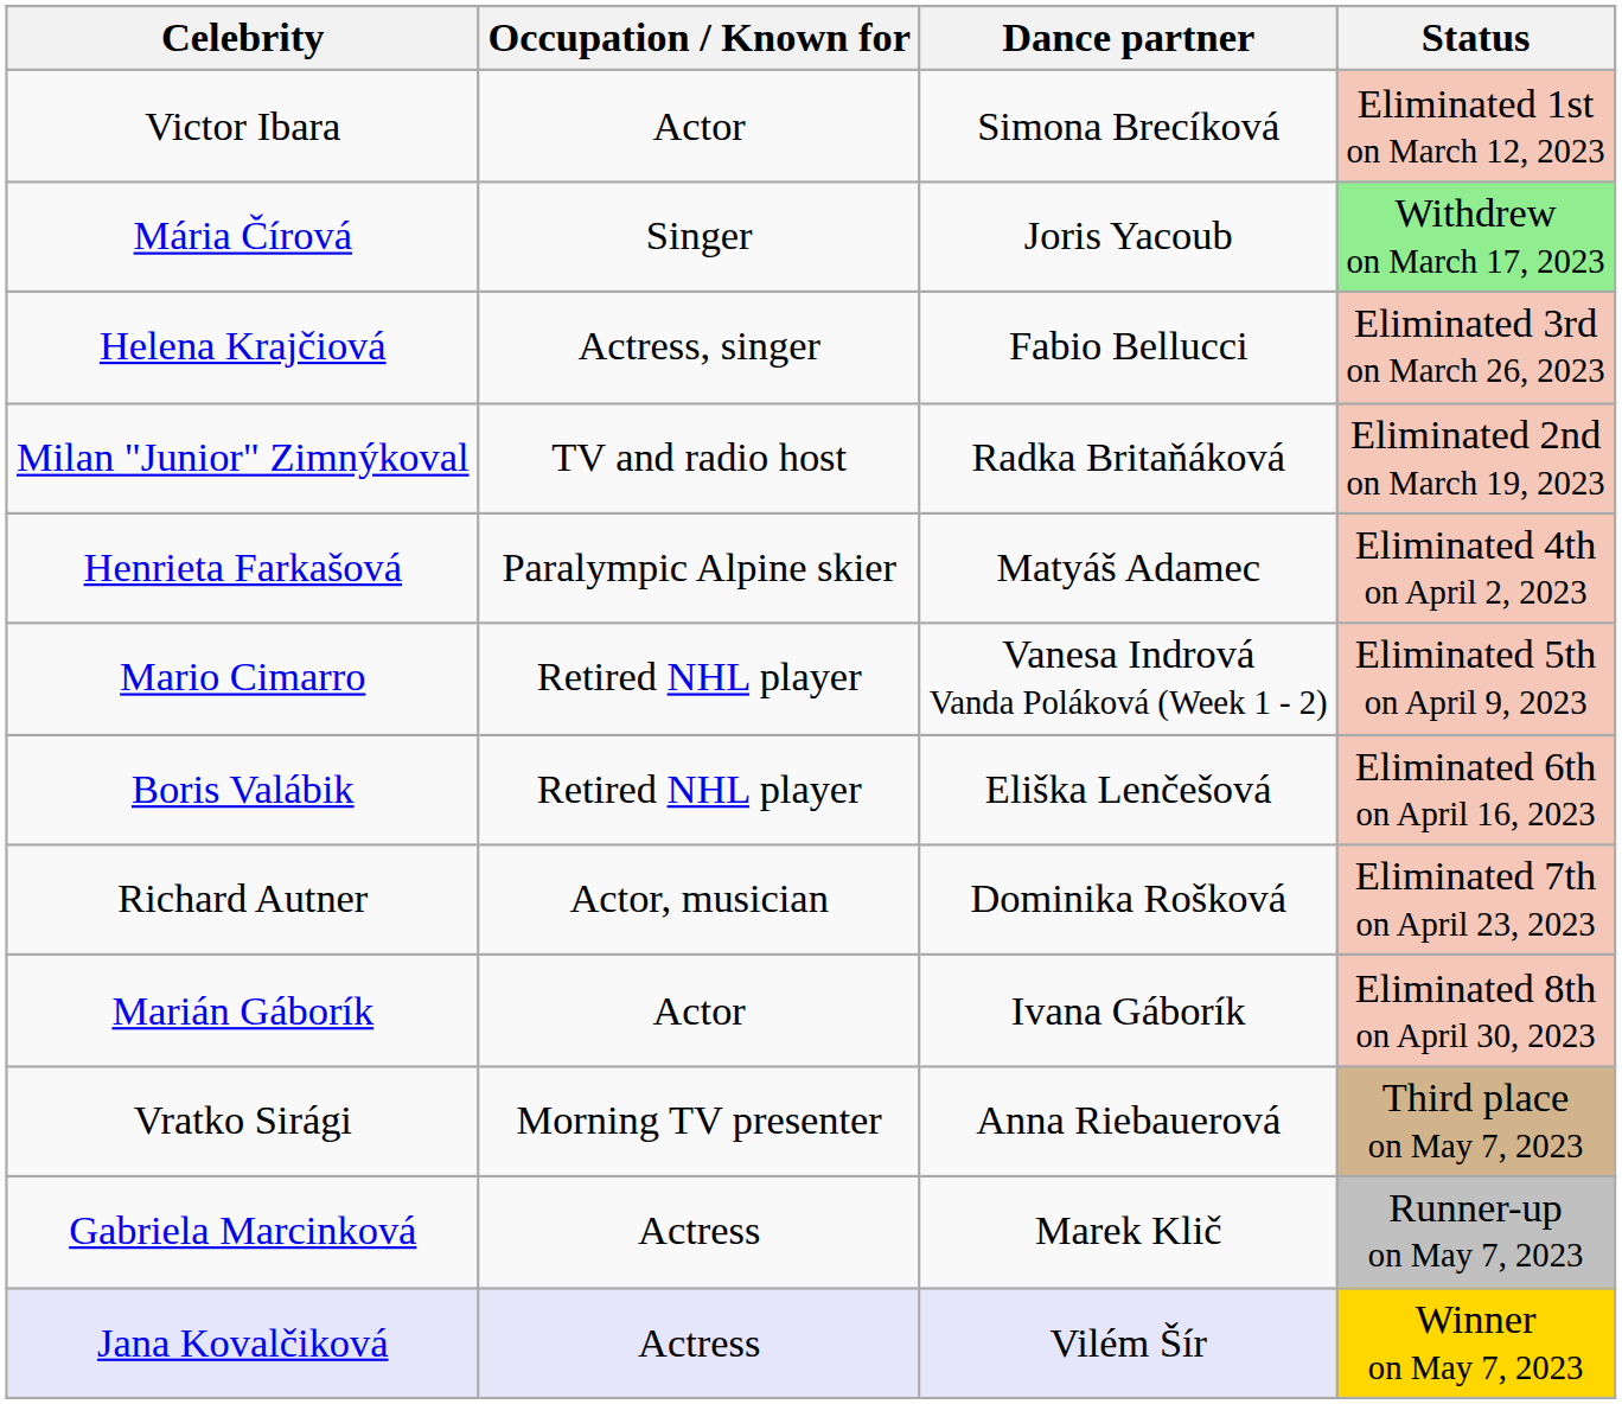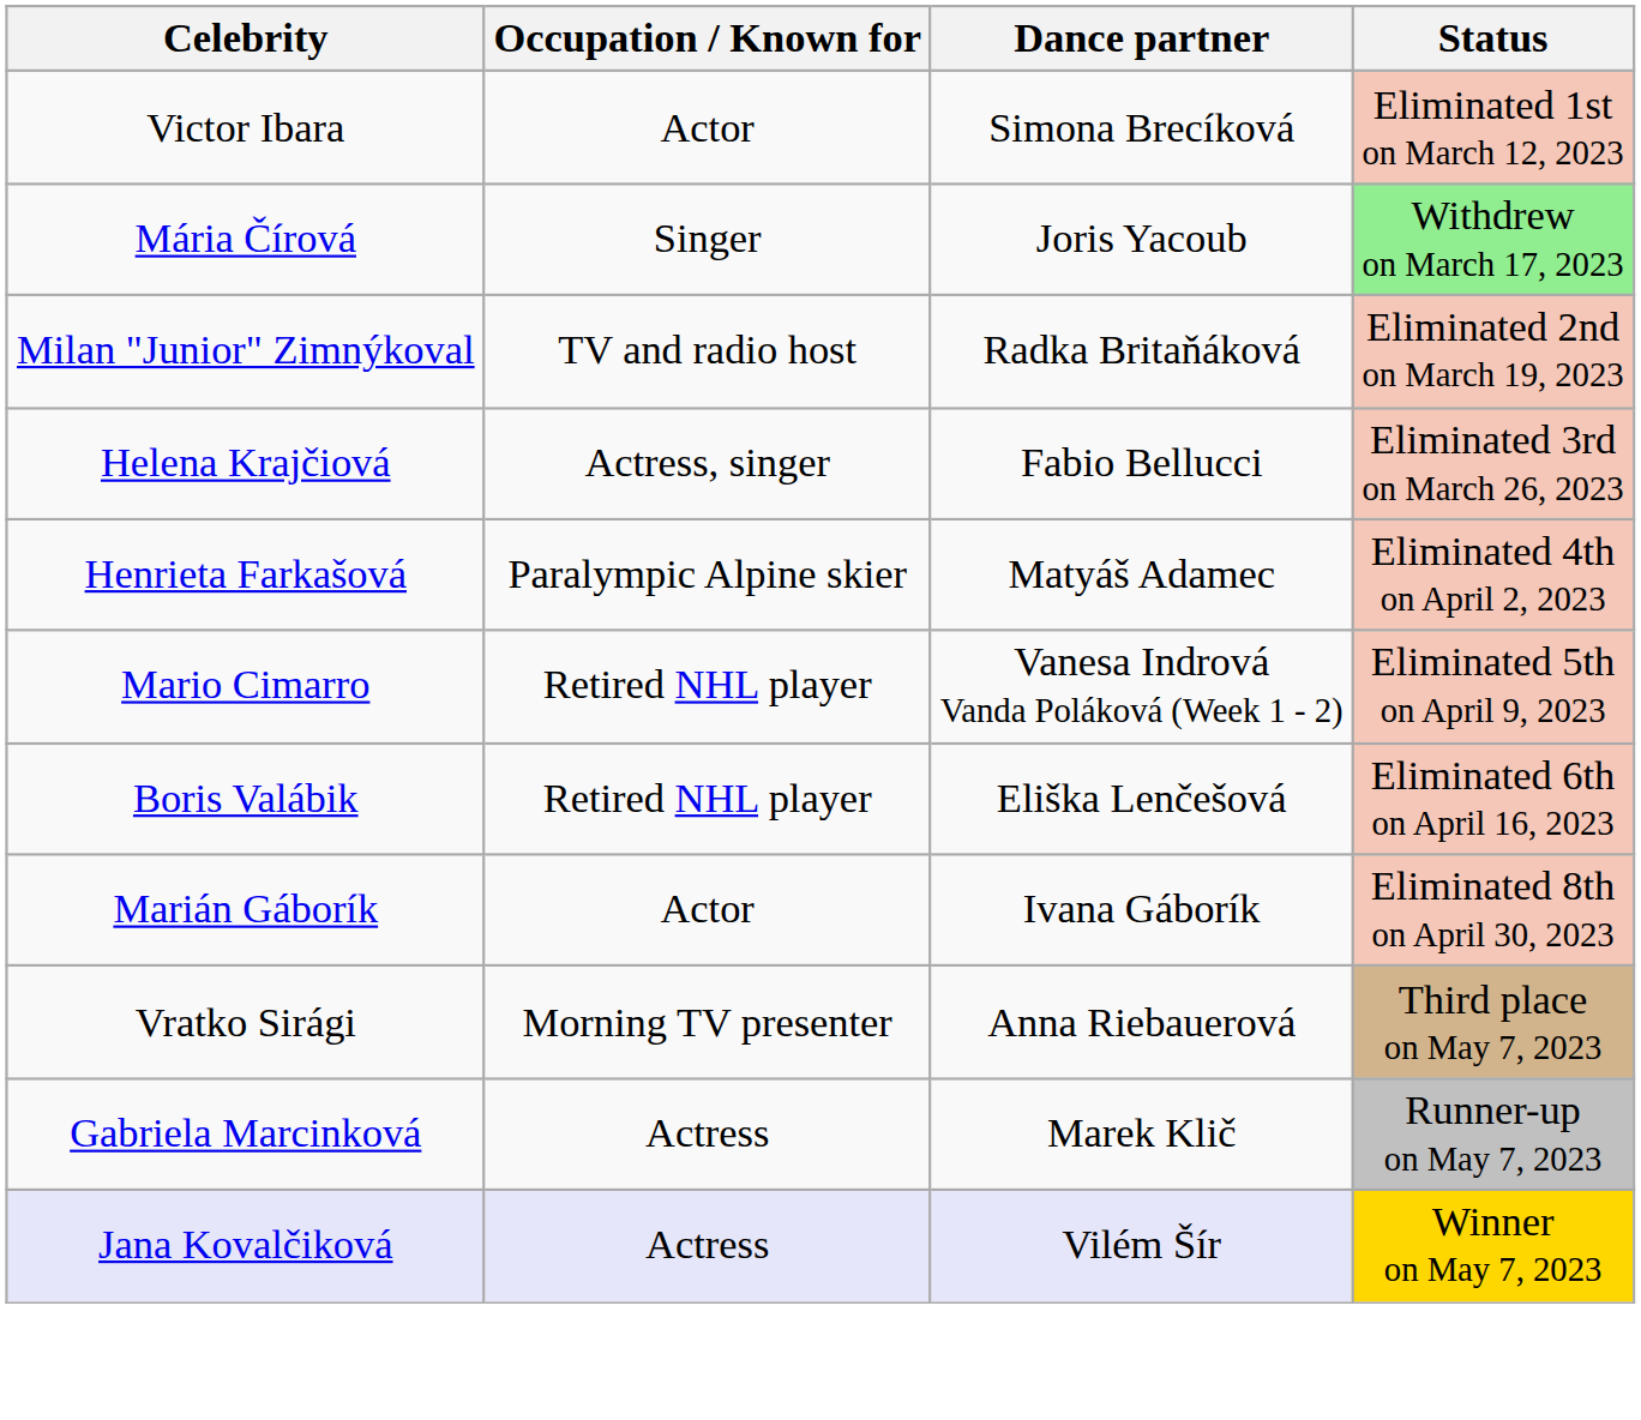rows swapped: Milan "Junior" Zimnýkoval <-> Helena Krajčiová
- row: Richard Autner | Actor, musician | Dominika Rošková | Eliminated 7th on April 23, 2023
